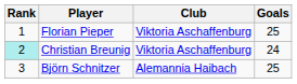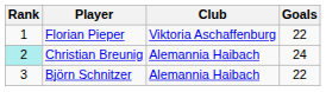Florian Pieper | Goals: 25 -> 22
Christian Breunig | Club: Viktoria Aschaffenburg -> Alemannia Haibach
Björn Schnitzer | Goals: 25 -> 22
